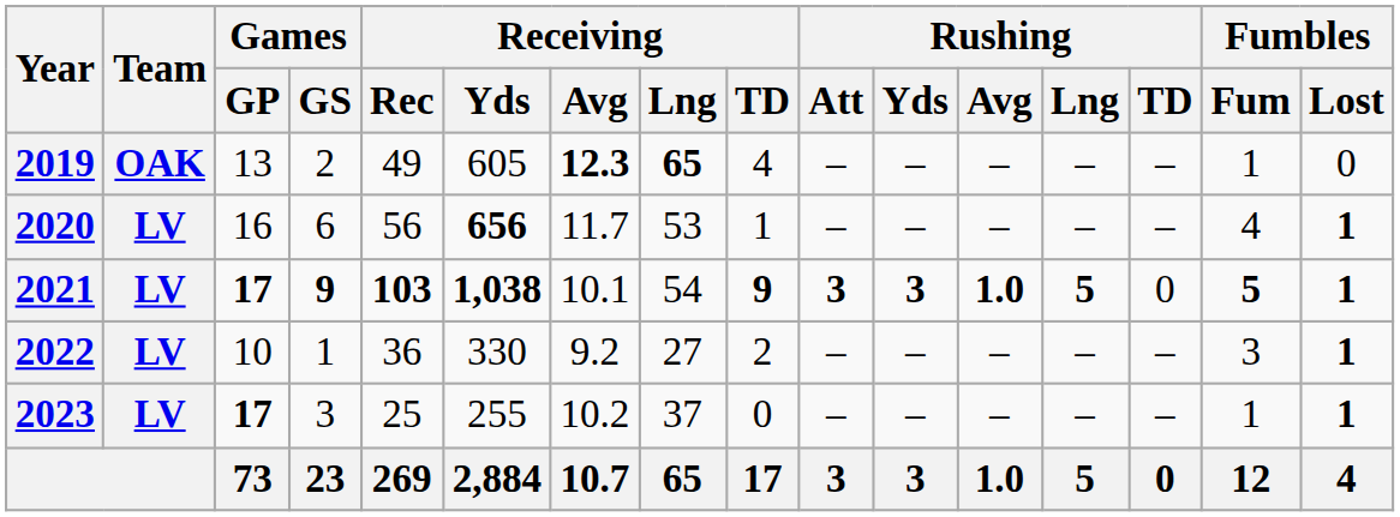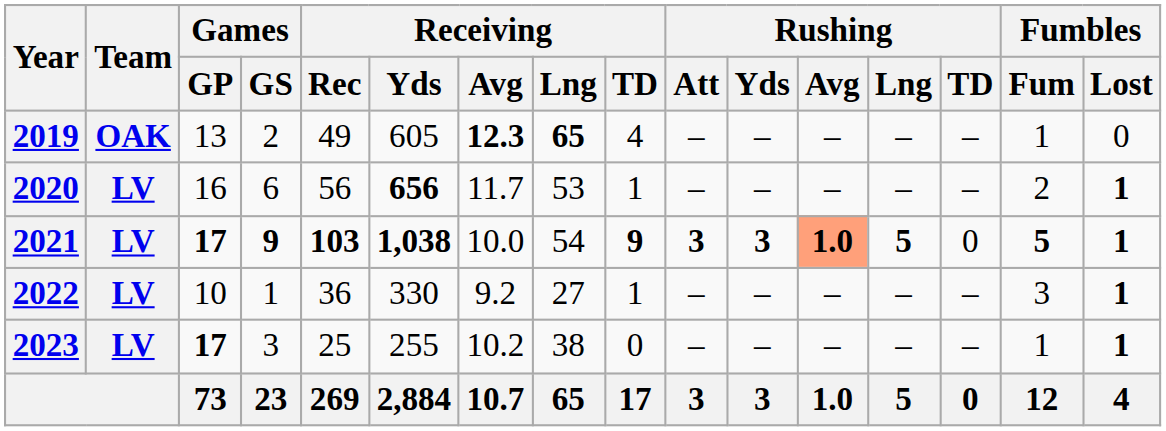2020 | Fumbles / Fum: 4 -> 2
2021 | Receiving / Avg: 10.1 -> 10.0
2021 | Rushing / Avg: no background -> lightsalmon background
2022 | Receiving / TD: 2 -> 1
2023 | Receiving / Lng: 37 -> 38
